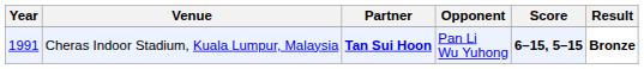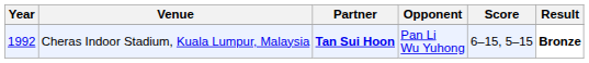Cheras Indoor Stadium, Kuala Lumpur, Malaysia | Year: 1991 -> 1992
Cheras Indoor Stadium, Kuala Lumpur, Malaysia | Score: bold -> normal
